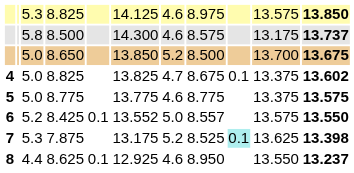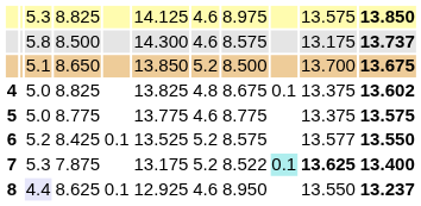8.650 | column 3: 5.0 -> 5.1
4 / 8.825 | column 7: 4.7 -> 4.8
8.425 | column 6: 13.552 -> 13.525
8.425 | column 7: 5.0 -> 5.2
8.425 | column 8: 8.557 -> 8.575
8.425 | column 10: 13.575 -> 13.577
7.875 | column 8: 8.525 -> 8.522
7.875 | column 10: normal -> bold
7.875 | column 11: 13.398 -> 13.400
8.625 | column 3: no background -> lavender background
